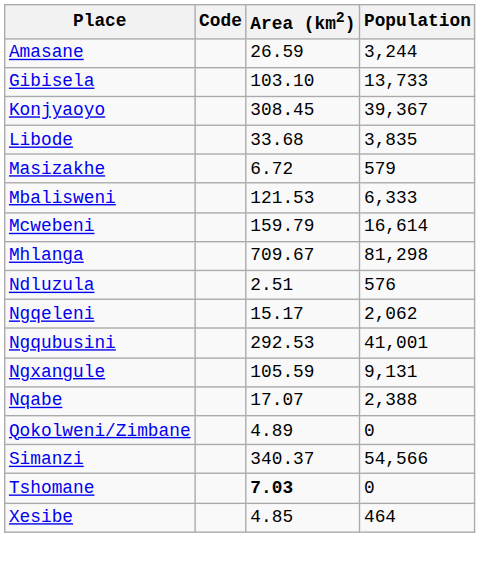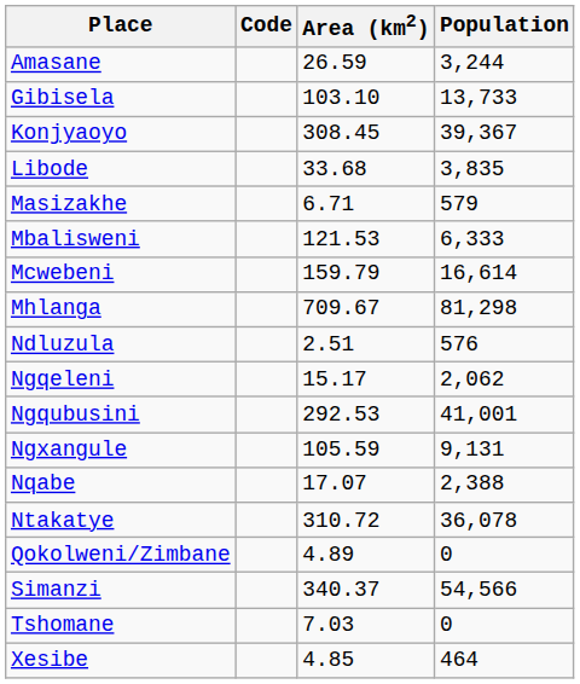Masizakhe | Area (km2): 6.72 -> 6.71
+ row: Ntakatye | 310.72 | 36,078
Tshomane | Area (km2): bold -> normal
